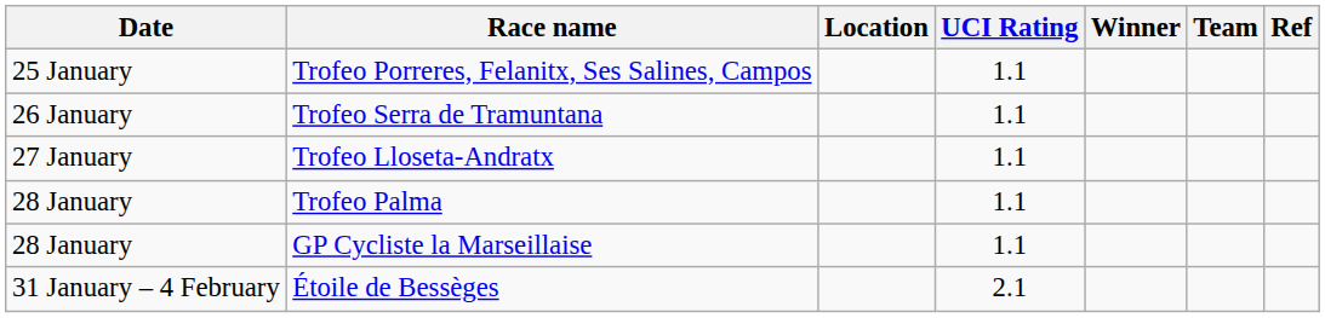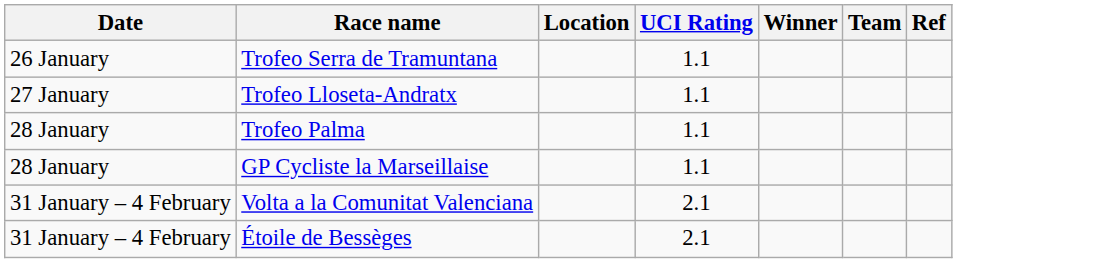- row: 25 January | Trofeo Porreres, Felanitx, Ses Salines, Campos | 1.1
+ row: 31 January – 4 February | Volta a la Comunitat Valenciana | 2.1
